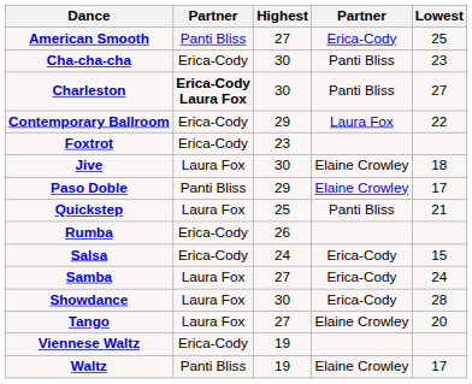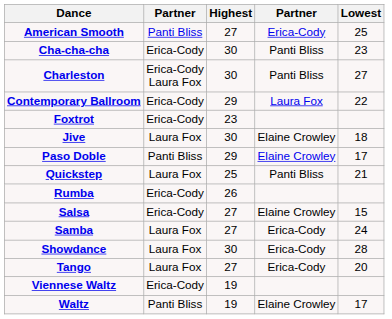Charleston | column 2: bold -> normal
Salsa | Highest: 24 -> 27
Salsa | column 4: Erica-Cody -> Elaine Crowley
Tango | column 4: Elaine Crowley -> Erica-Cody
